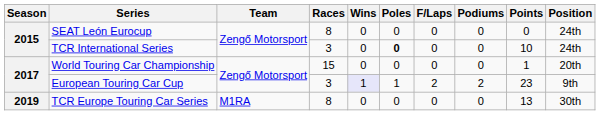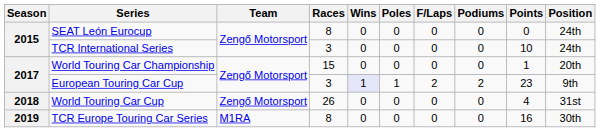TCR International Series | Poles: bold -> normal
+ row: 2018 | World Touring Car Cup | Zengő Motorsport | 26 | 0 | 0 | 0 | 0 | 4 | 31st
TCR Europe Touring Car Series | Points: 13 -> 16
